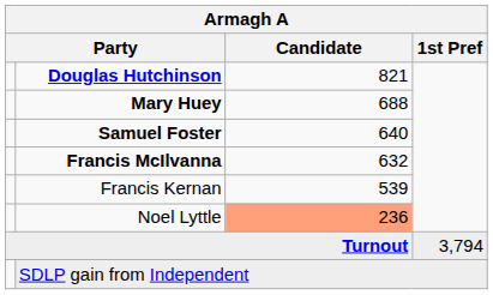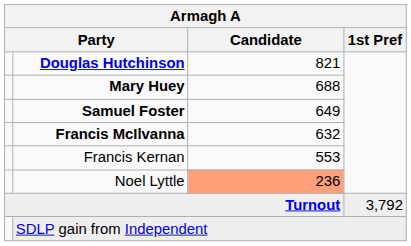Samuel Foster | Candidate: 640 -> 649
Francis Kernan | Candidate: 539 -> 553
Turnout | 1st Pref: 3,794 -> 3,792
